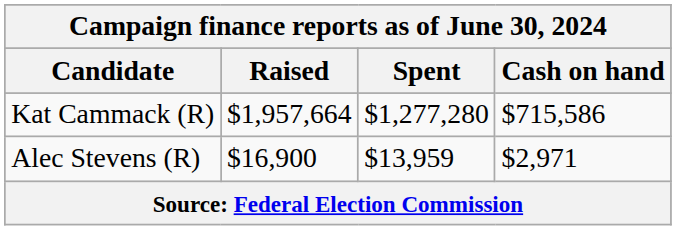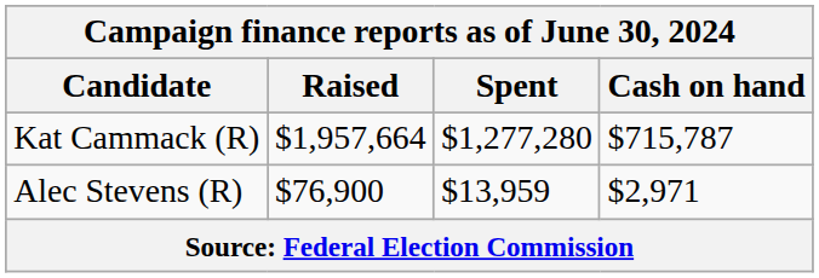Kat Cammack (R) | Cash on hand: $715,586 -> $715,787
Alec Stevens (R) | Raised: $16,900 -> $76,900
